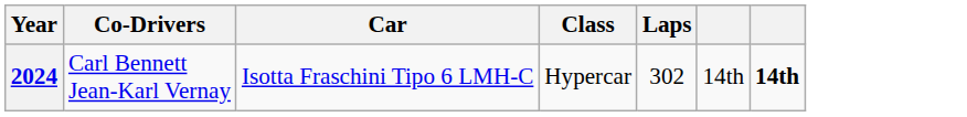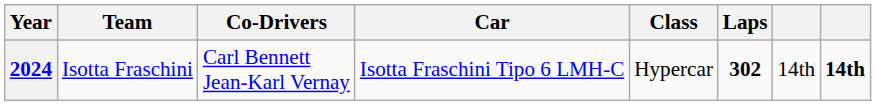+ column: Team | Isotta Fraschini
2024 | Laps: normal -> bold
